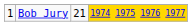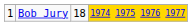Bob Jury | column 3: 21 -> 18
